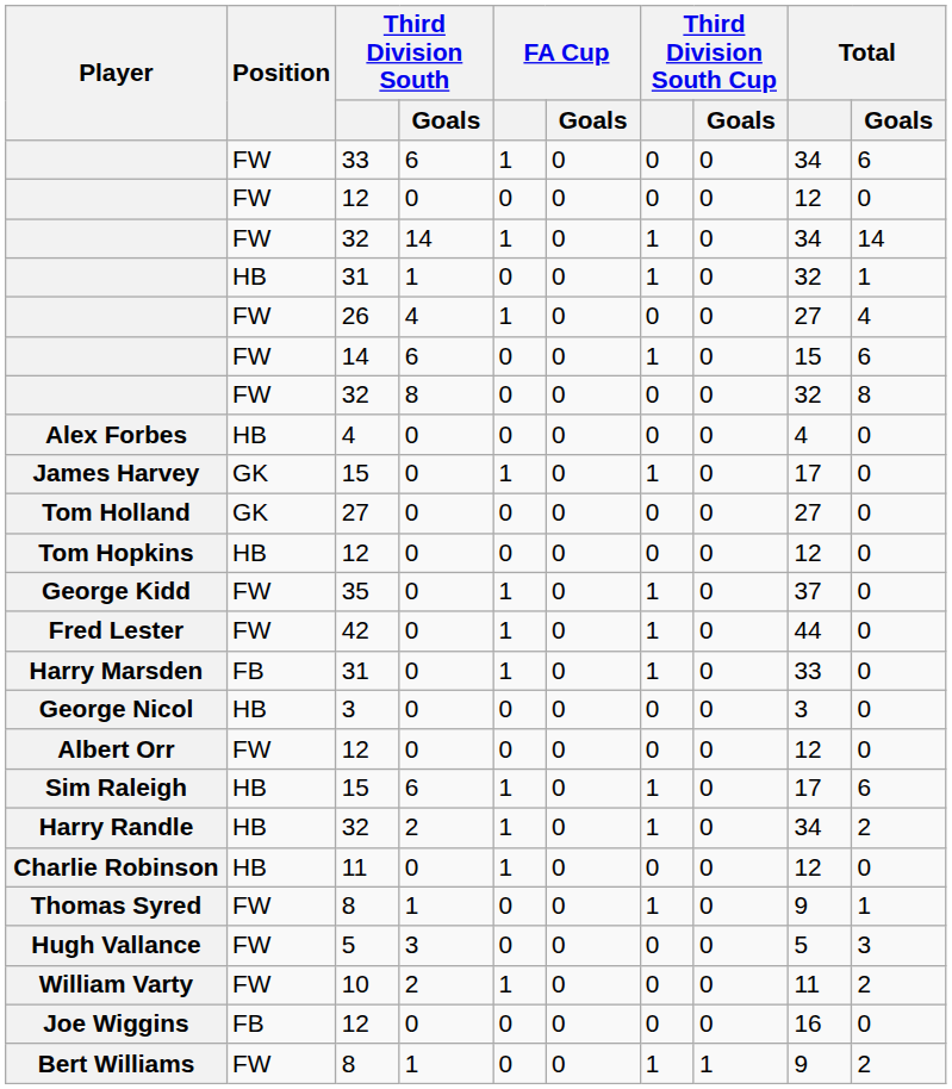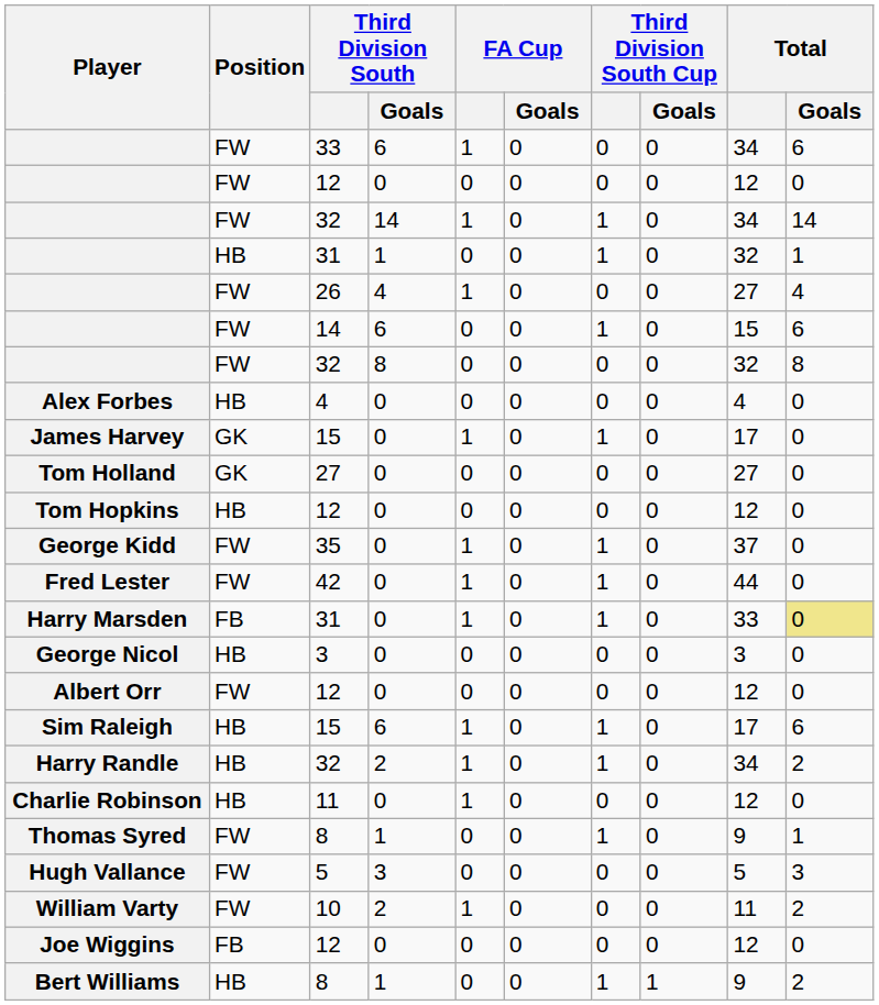Harry Marsden | Total / Goals: no background -> khaki background
Joe Wiggins | Total: 16 -> 12
Bert Williams | Position: FW -> HB
